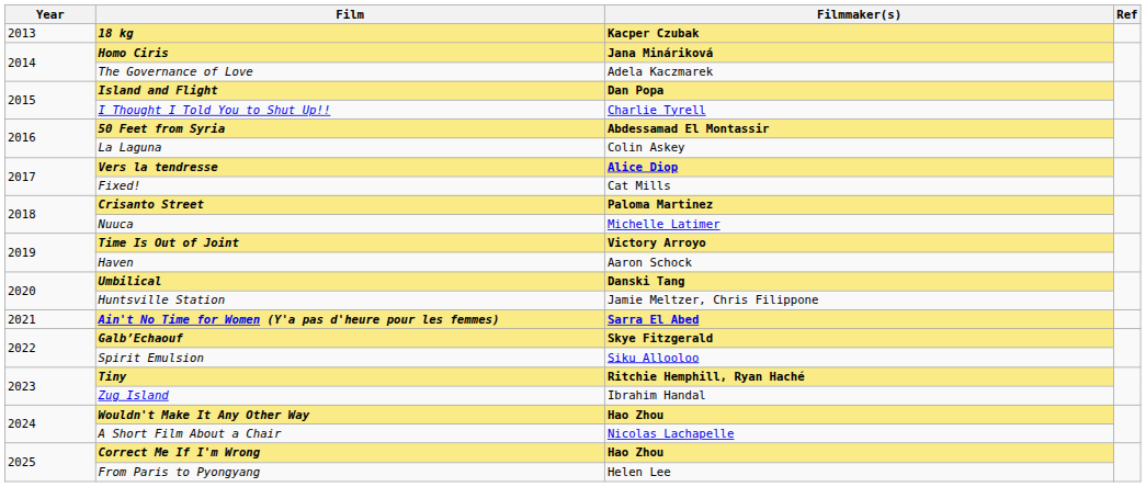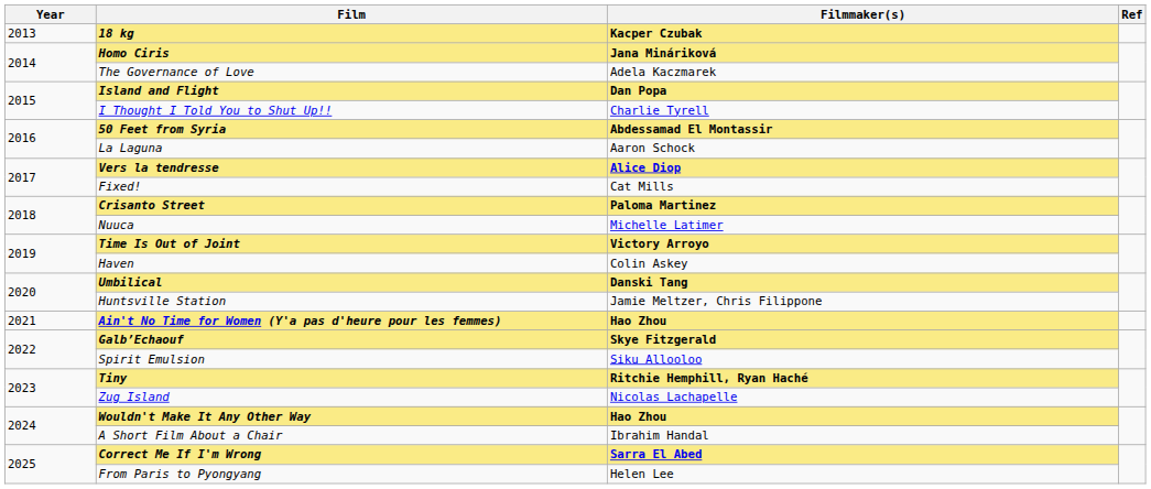La Laguna | Filmmaker(s): Colin Askey -> Aaron Schock
Haven | Filmmaker(s): Aaron Schock -> Colin Askey
Ain't No Time for Women (Y'a pas d'heure pour les femmes) | Filmmaker(s): Sarra El Abed -> Hao Zhou
Zug Island | Filmmaker(s): Ibrahim Handal -> Nicolas Lachapelle
A Short Film About a Chair | Filmmaker(s): Nicolas Lachapelle -> Ibrahim Handal
Correct Me If I'm Wrong | Filmmaker(s): Hao Zhou -> Sarra El Abed
